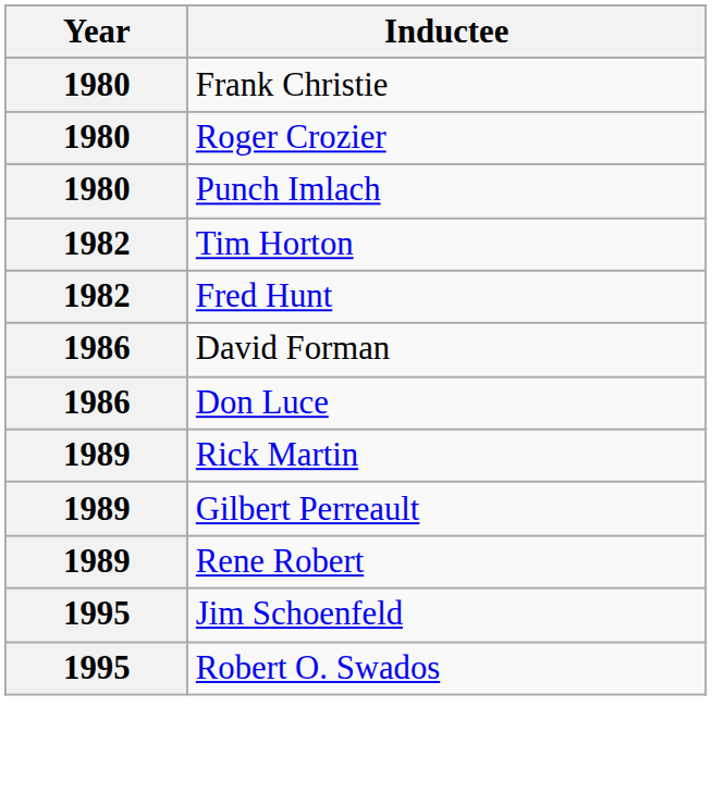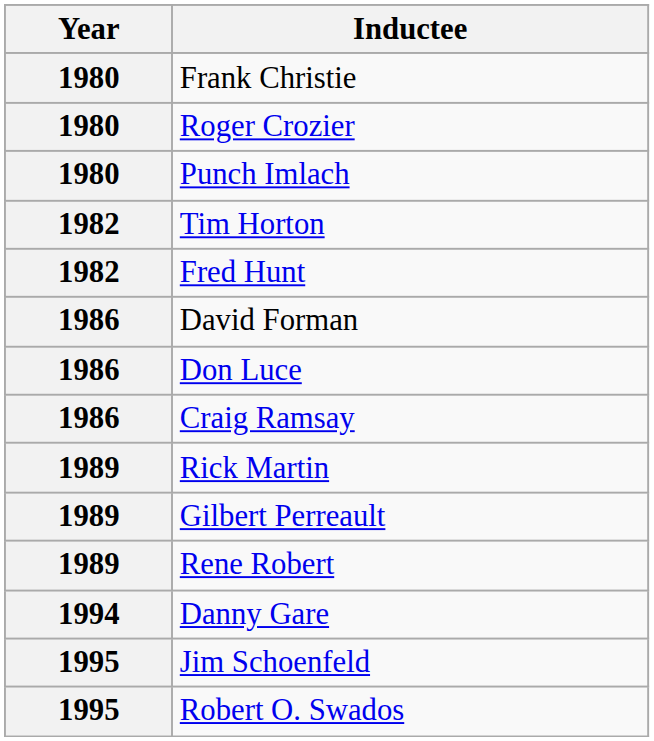+ row: 1986 | Craig Ramsay
+ row: 1994 | Danny Gare
